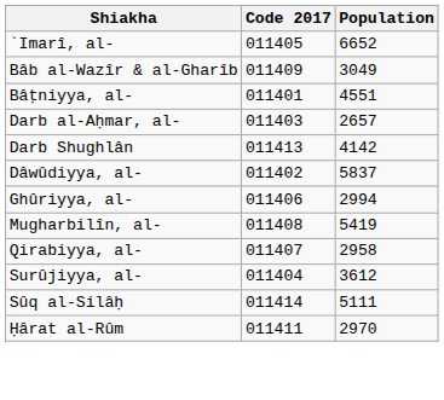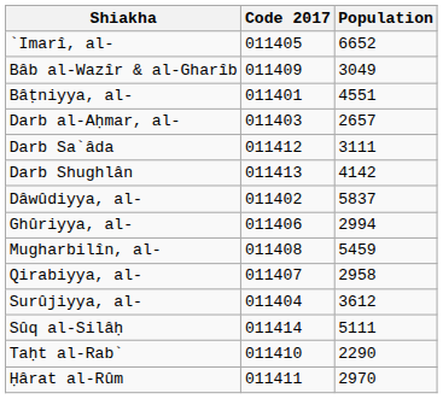+ row: Darb Sa`âda | 011412 | 3111
Mugharbilîn, al- | Population: 5419 -> 5459
+ row: Taḥt al-Rab` | 011410 | 2290
